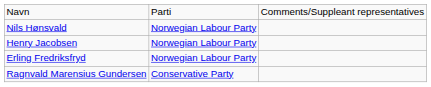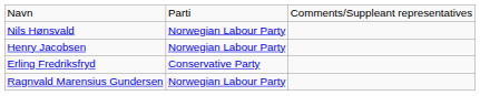Erling Fredriksfryd | column 2: Norwegian Labour Party -> Conservative Party
Ragnvald Marensius Gundersen | column 2: Conservative Party -> Norwegian Labour Party
